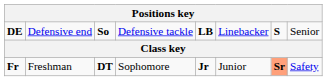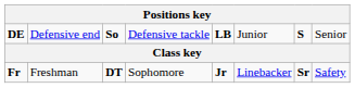DE | column 6: Linebacker -> Junior
Fr | column 6: Junior -> Linebacker
Fr | column 7: lightsalmon background -> no background
